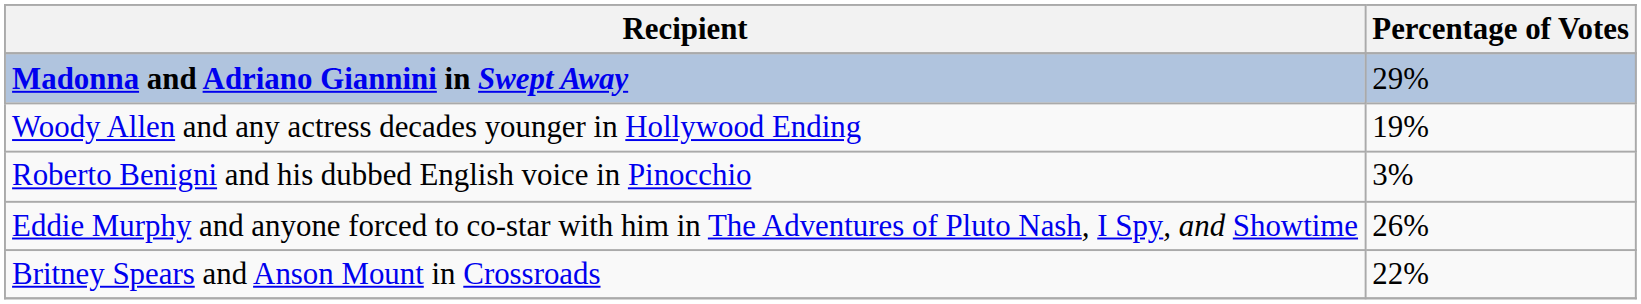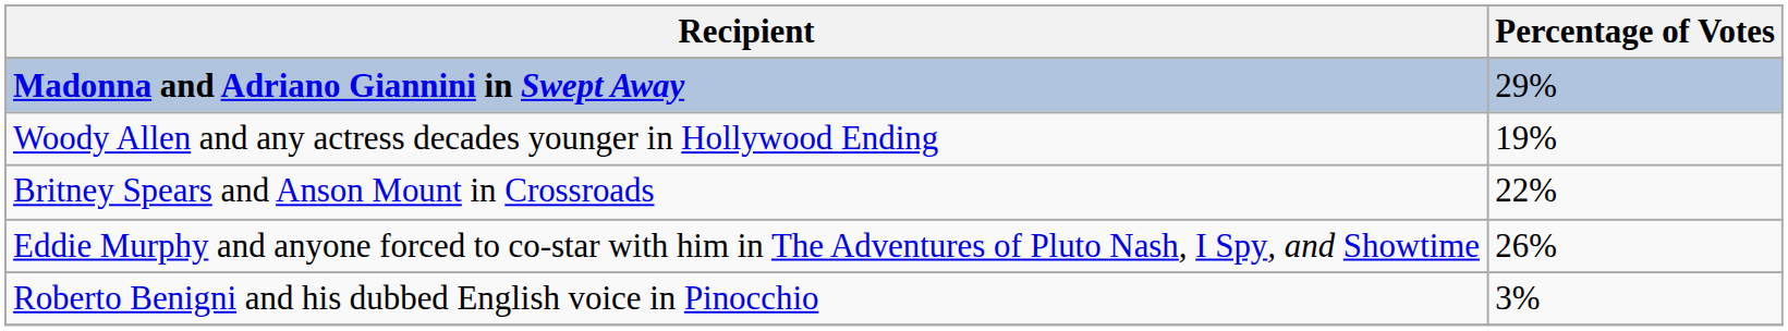rows swapped: Roberto Benigni and his dubbed English voice in Pinocchio <-> Britney Spears and Anson Mount in Crossroads
